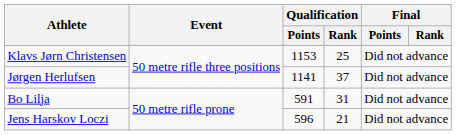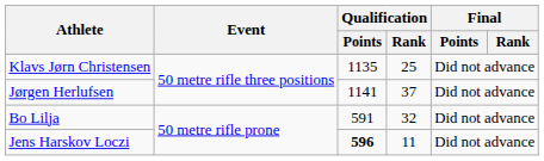Klavs Jørn Christensen | Qualification / Points: 1153 -> 1135
Bo Lilja | Qualification / Rank: 31 -> 32
Jens Harskov Loczi | Qualification / Points: normal -> bold
Jens Harskov Loczi | Qualification / Rank: 21 -> 11
